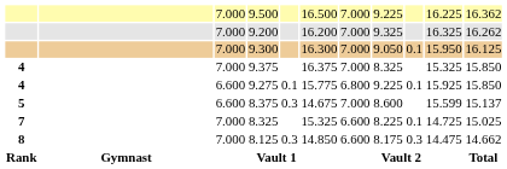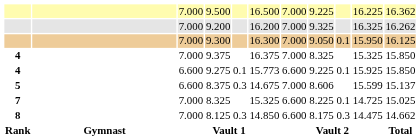9.275 | column 6: 15.775 -> 15.773
9.275 | column 7: 6.800 -> 6.600
8.375 | column 8: 8.600 -> 8.606
